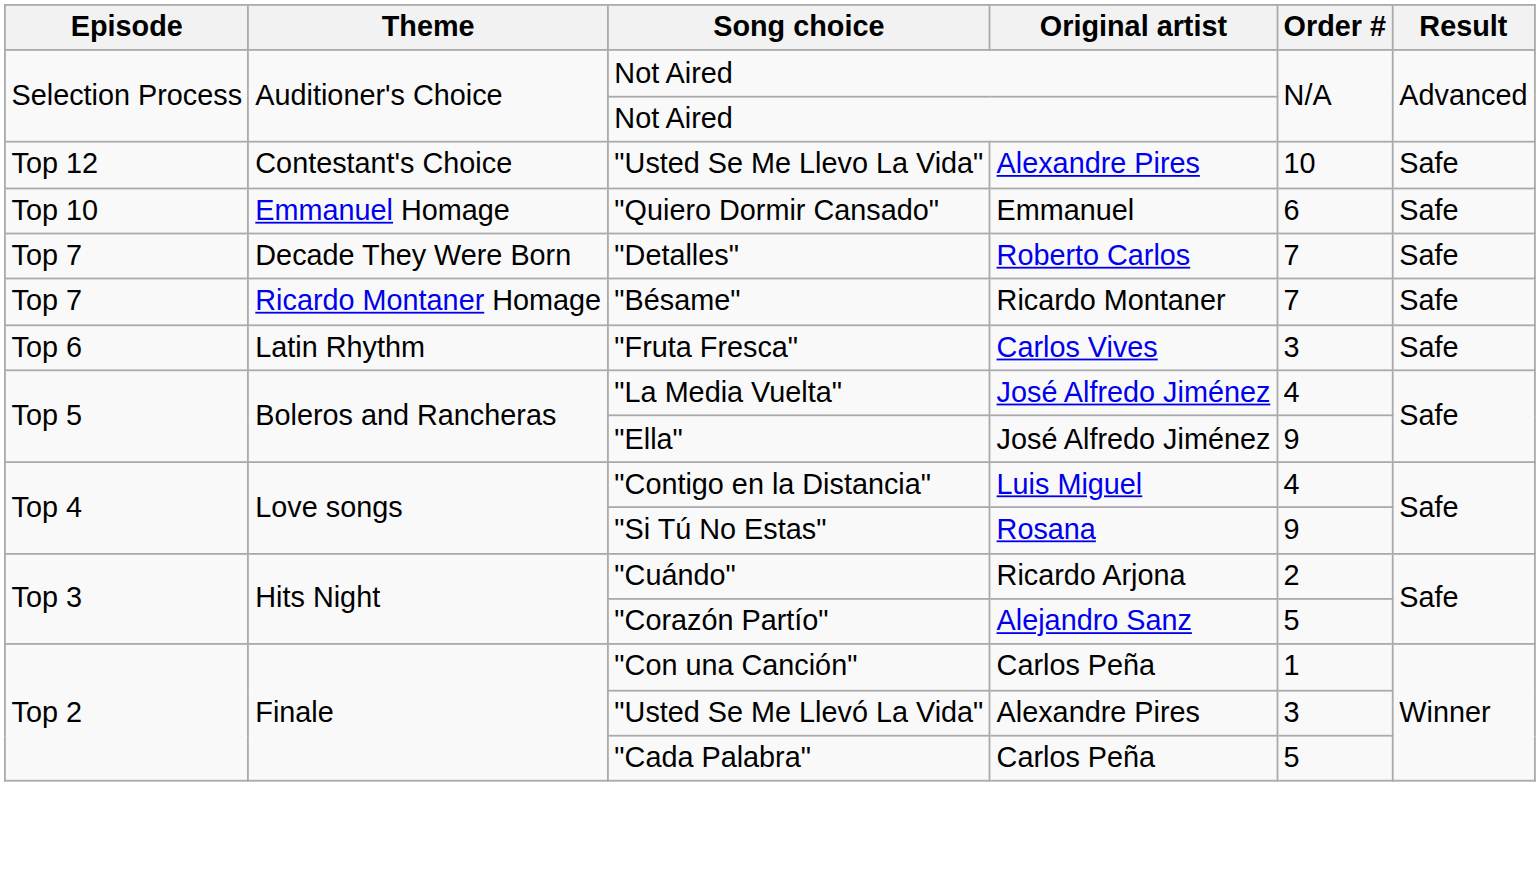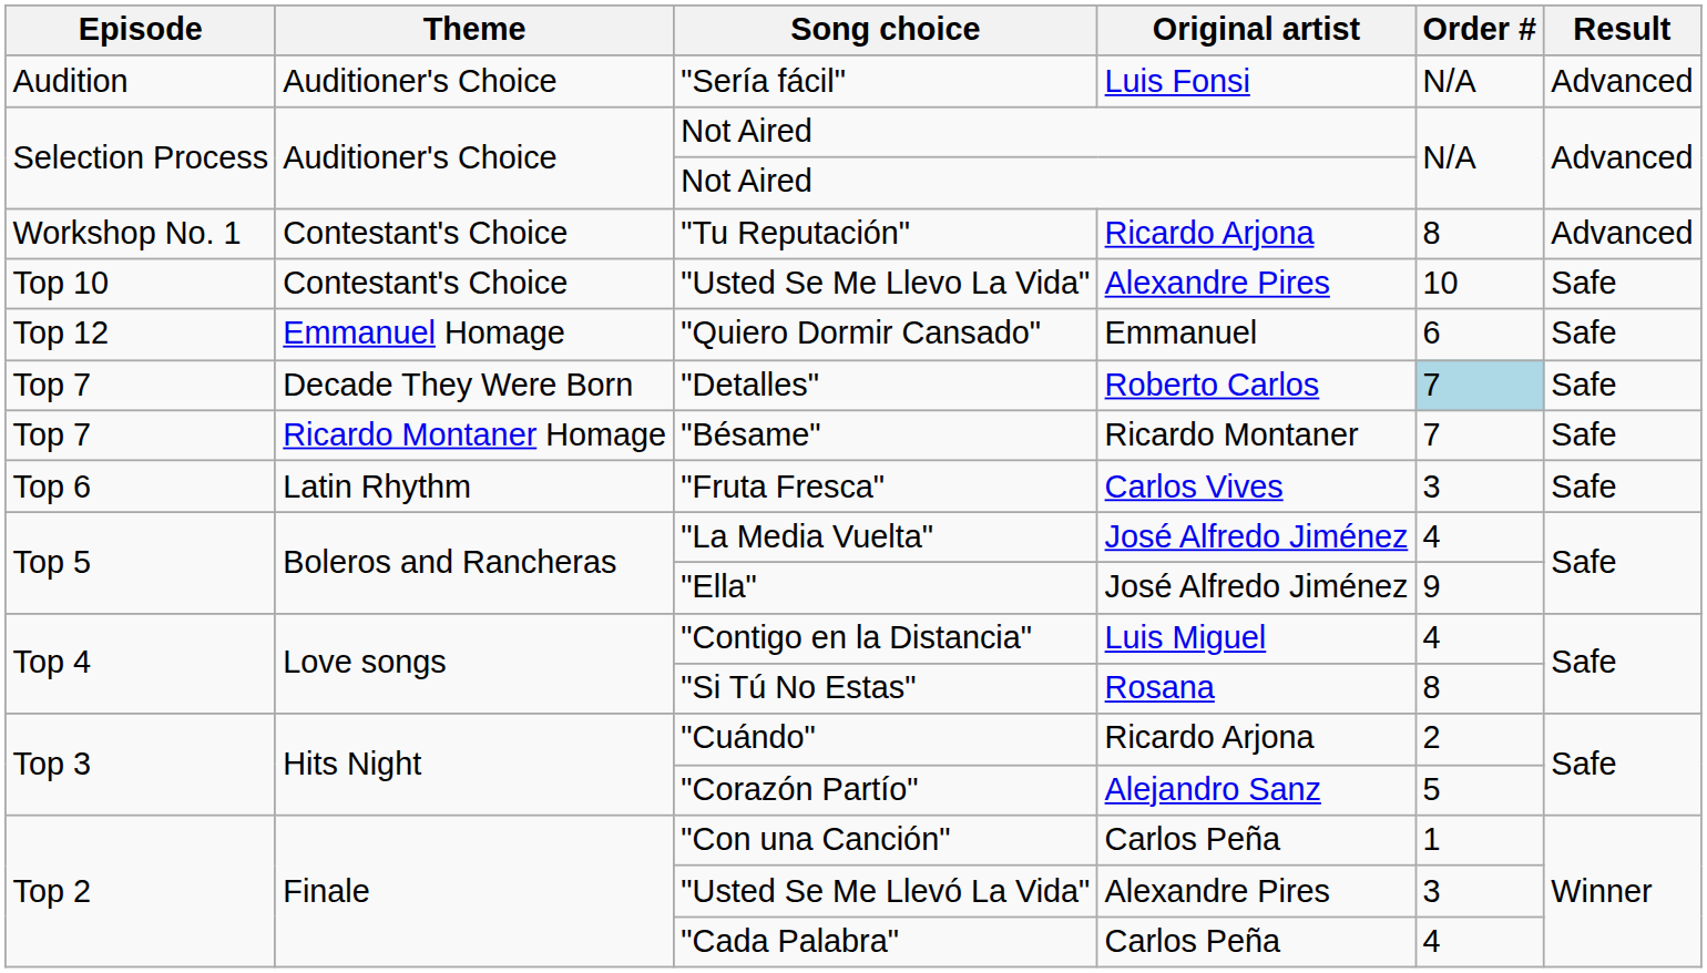+ row: Audition | Auditioner's Choice | "Sería fácil" | Luis Fonsi | N/A | Advanced
+ row: Workshop No. 1 | Contestant's Choice | "Tu Reputación" | Ricardo Arjona | 8 | Advanced
"Usted Se Me Llevo La Vida" | Episode: Top 12 -> Top 10
"Quiero Dormir Cansado" | Episode: Top 10 -> Top 12
"Detalles" | Order #: no background -> lightblue background
"Si Tú No Estas" | Order #: 9 -> 8
"Cada Palabra" | Order #: 5 -> 4
